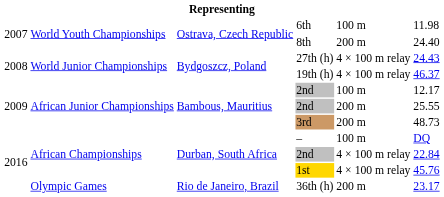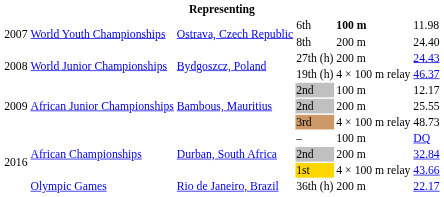6th | column 5: normal -> bold
27th (h) | column 5: 4 × 100 m relay -> 200 m
3rd | column 5: 200 m -> 4 × 100 m relay
African Championships / 2nd | column 5: 4 × 100 m relay -> 200 m
African Championships / 2nd | column 6: 22.84 -> 32.84
1st | column 6: 45.76 -> 43.66
36th (h) | column 6: 23.17 -> 22.17
